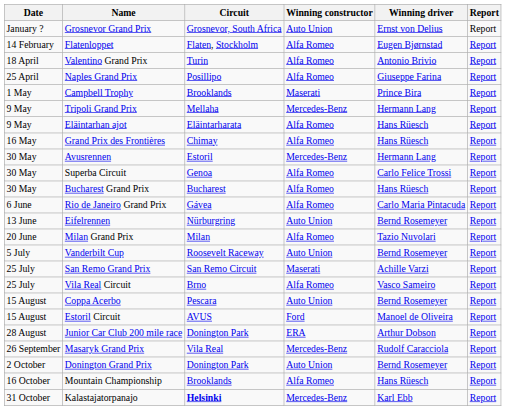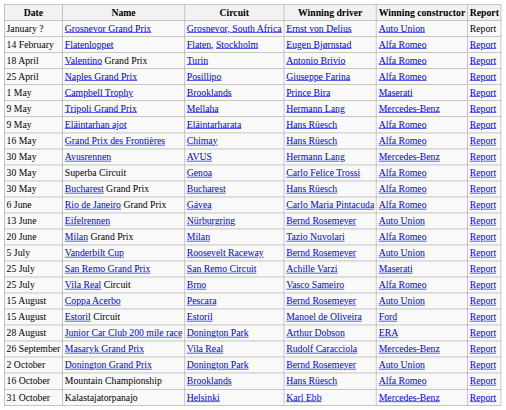columns swapped: Winning driver <-> Winning constructor
Avusrennen | Circuit: Estoril -> AVUS
Estoril Circuit | Circuit: AVUS -> Estoril
Kalastajatorpanajo | Circuit: bold -> normal
